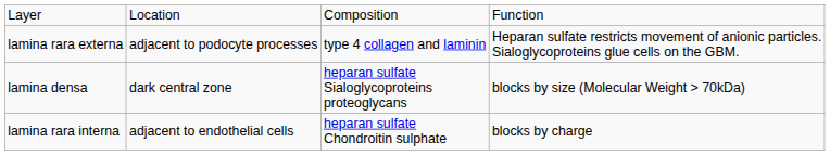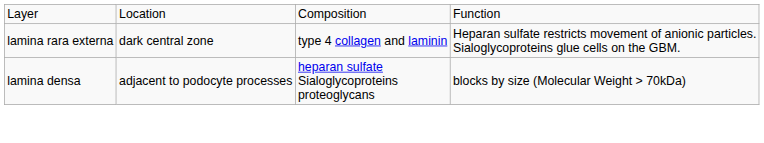lamina rara externa | column 2: adjacent to podocyte processes -> dark central zone
lamina densa | column 2: dark central zone -> adjacent to podocyte processes
- row: lamina rara interna | adjacent to endothelial cells | heparan sulfate Chondroitin sulphate | blocks by charge
